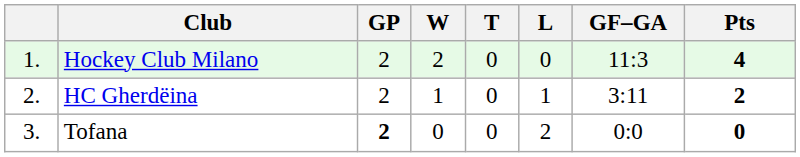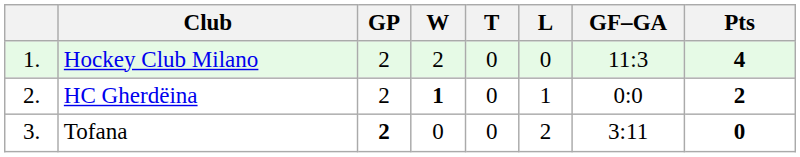HC Gherdëina | W: normal -> bold
HC Gherdëina | GF–GA: 3:11 -> 0:0
Tofana | GF–GA: 0:0 -> 3:11
